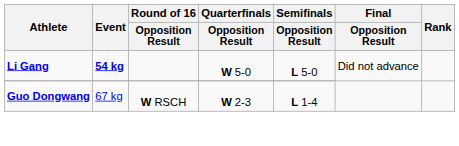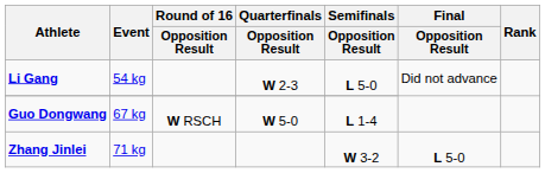Li Gang | Event: bold -> normal
Li Gang | Quarterfinals / Opposition Result: W 5-0 -> W 2-3
Guo Dongwang | Quarterfinals / Opposition Result: W 2-3 -> W 5-0
+ row: Zhang Jinlei | 71 kg | W 3-2 | L 5-0
